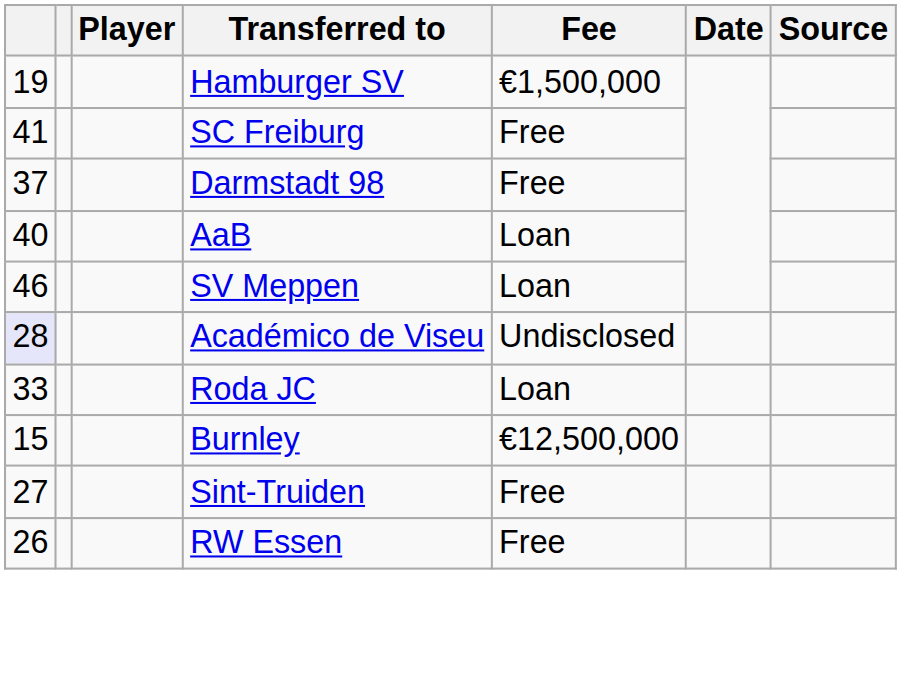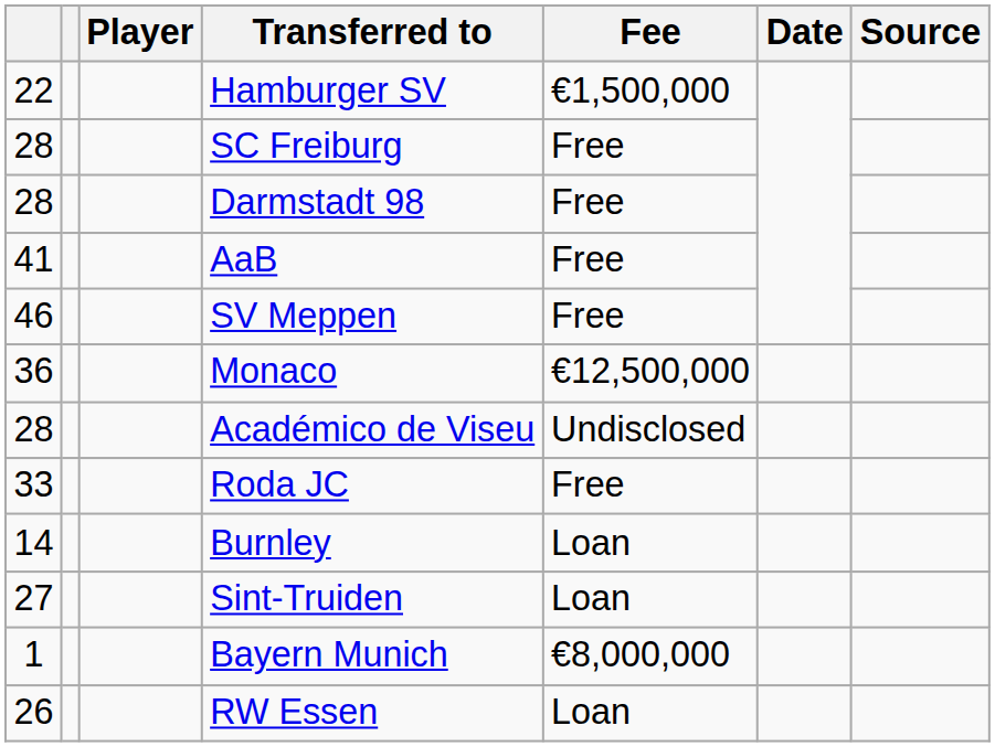Hamburger SV | column 1: 19 -> 22
SC Freiburg | column 1: 41 -> 28
Darmstadt 98 | column 1: 37 -> 28
AaB | column 1: 40 -> 41
AaB | Fee: Loan -> Free
SV Meppen | Fee: Loan -> Free
+ row: 36 | Monaco | €12,500,000
Académico de Viseu | column 1: lavender background -> no background
Roda JC | Fee: Loan -> Free
Burnley | column 1: 15 -> 14
Burnley | Fee: €12,500,000 -> Loan
Sint-Truiden | Fee: Free -> Loan
+ row: 1 | Bayern Munich | €8,000,000
RW Essen | Fee: Free -> Loan
